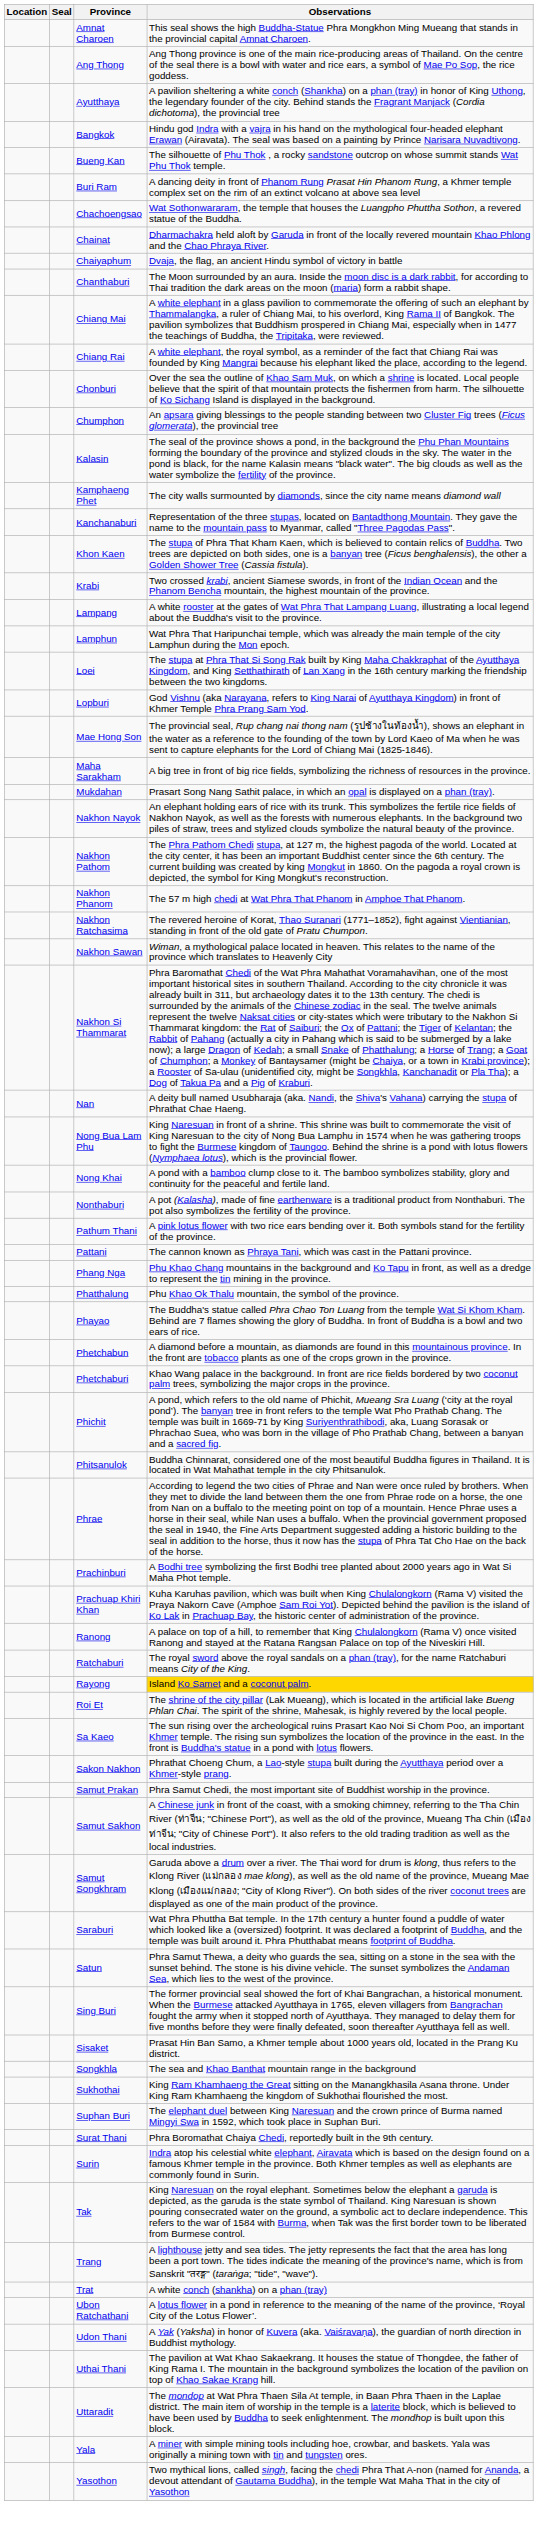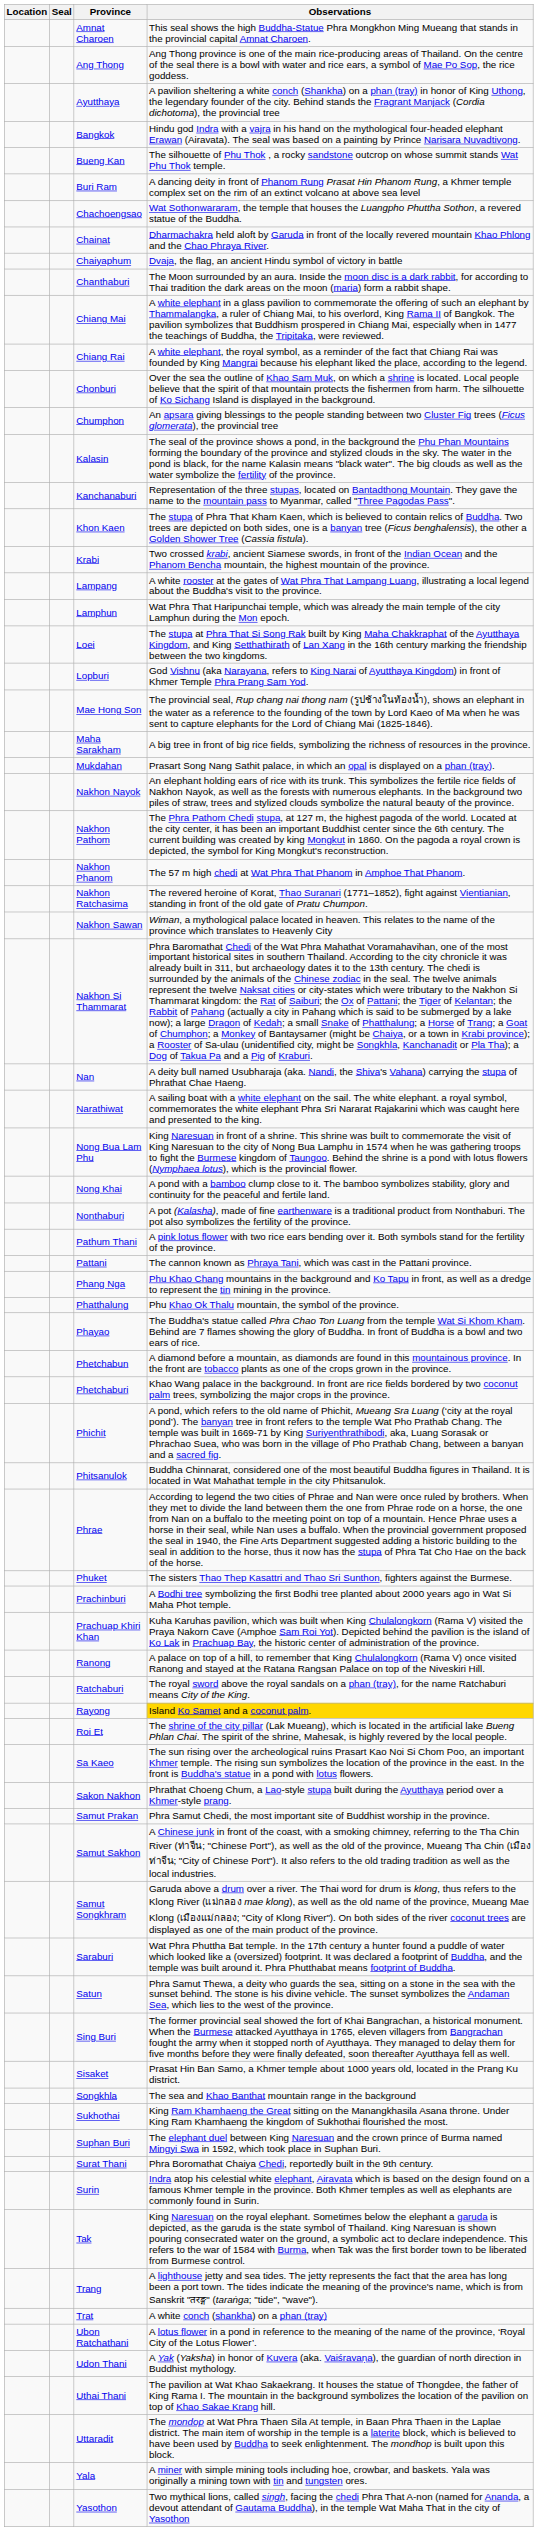- row: Kamphaeng Phet | The city walls surmounted by diamonds, since the city name means diamond wall
+ row: Narathiwat | A sailing boat with a white elephant on the sail. The white elephant. a royal symbol, commemorates the white elephant Phra Sri Nararat Rajakarini which was caught here and presented to the king.
+ row: Phuket | The sisters Thao Thep Kasattri and Thao Sri Sunthon, fighters against the Burmese.
